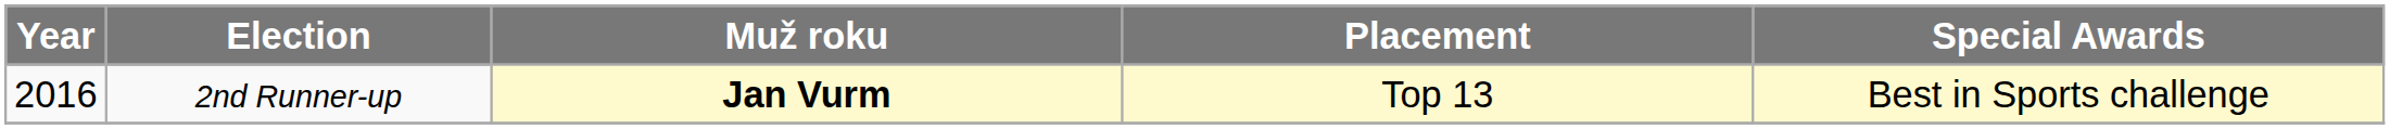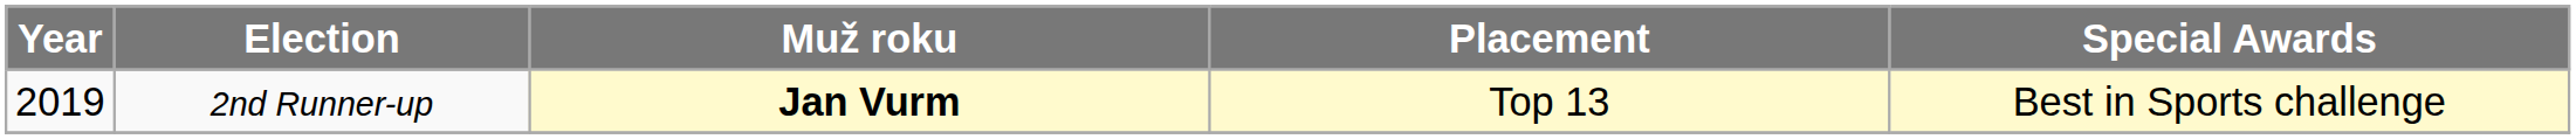2nd Runner-up | Year: 2016 -> 2019
